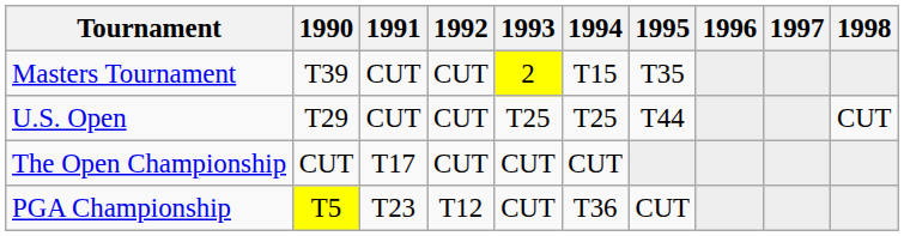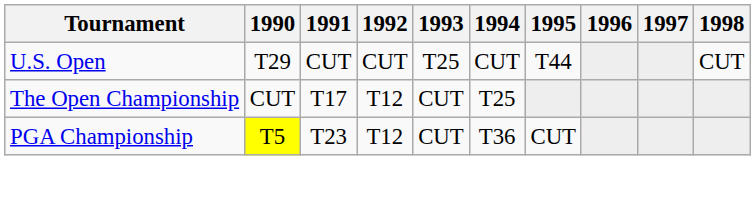- row: Masters Tournament | T39 | CUT | CUT | 2 | T15 | T35
U.S. Open | 1994: T25 -> CUT
The Open Championship | 1992: CUT -> T12
The Open Championship | 1994: CUT -> T25
